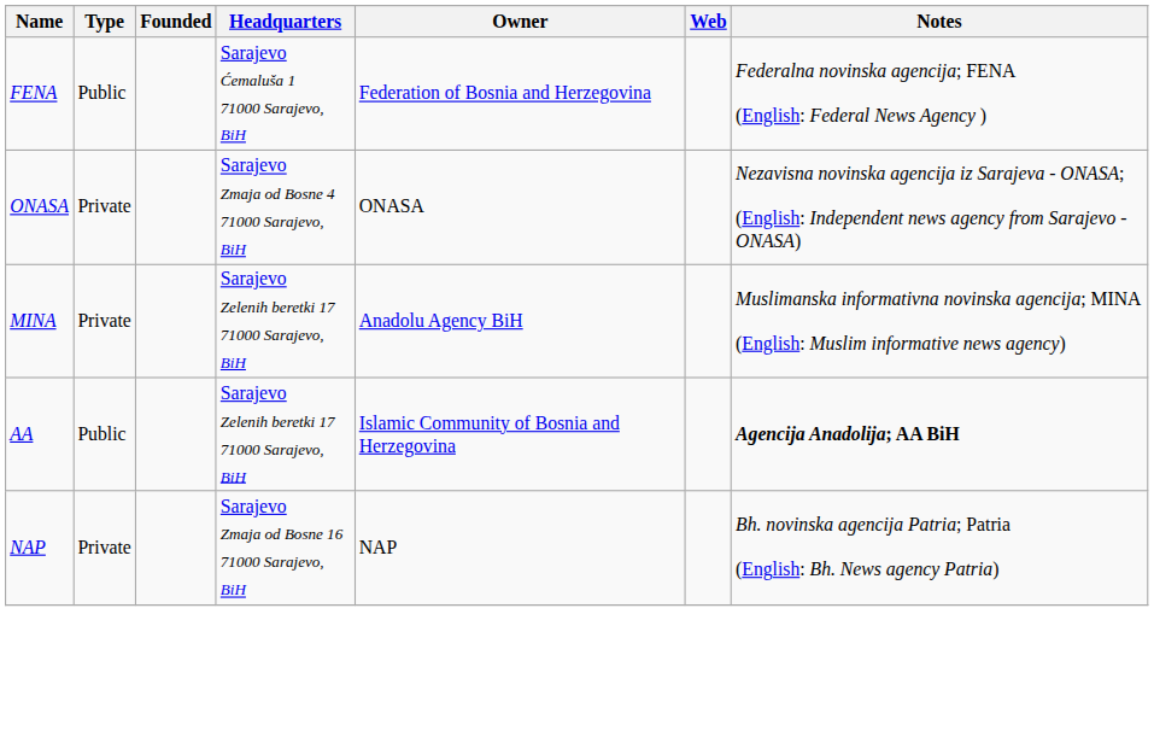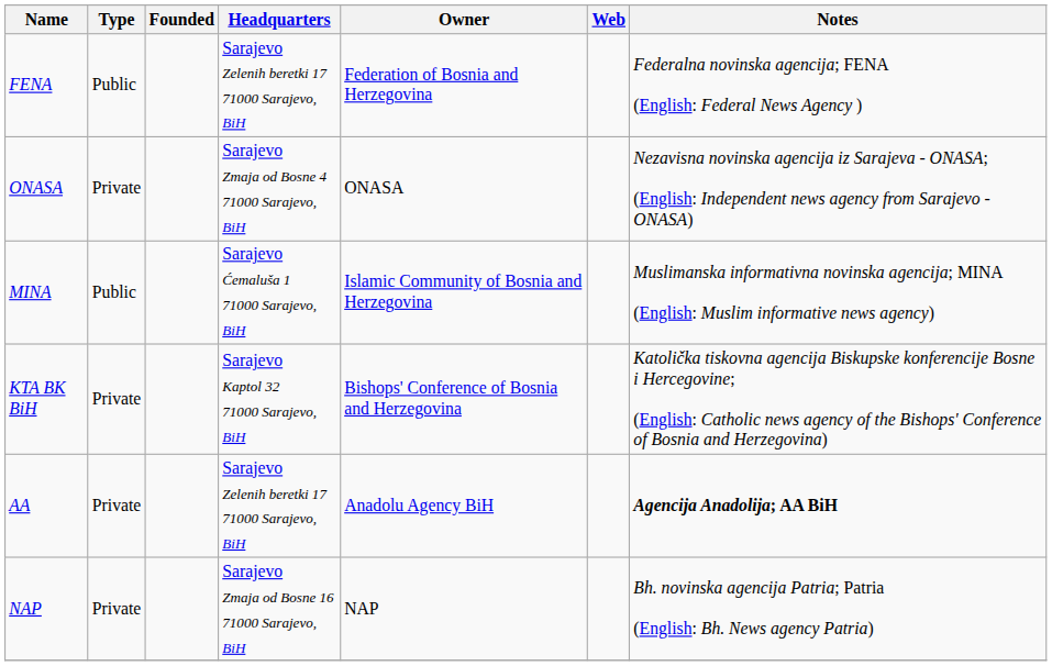FENA | Headquarters: Sarajevo Ćemaluša 1 71000 Sarajevo, BiH -> Sarajevo Zelenih beretki 17 71000 Sarajevo, BiH
MINA | Type: Private -> Public
MINA | Headquarters: Sarajevo Zelenih beretki 17 71000 Sarajevo, BiH -> Sarajevo Ćemaluša 1 71000 Sarajevo, BiH
MINA | Owner: Anadolu Agency BiH -> Islamic Community of Bosnia and Herzegovina
+ row: KTA BK BiH | Private | Sarajevo Kaptol 32 71000 Sarajevo, BiH | Bishops' Conference of Bosnia and Herzegovina | Katolička tiskovna agencija Biskupske konferencije Bosne i Hercegovine; (English: Catholic news agency of the Bishops' Conference of Bosnia and Herzegovina)
AA | Type: Public -> Private
AA | Owner: Islamic Community of Bosnia and Herzegovina -> Anadolu Agency BiH
